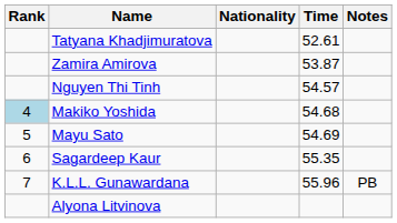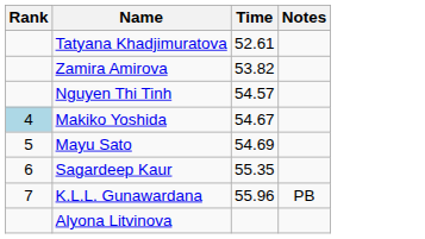- column: Nationality
Zamira Amirova | Time: 53.87 -> 53.82
Makiko Yoshida | Time: 54.68 -> 54.67
